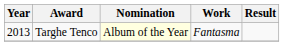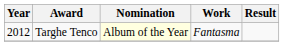Targhe Tenco | Year: 2013 -> 2012
